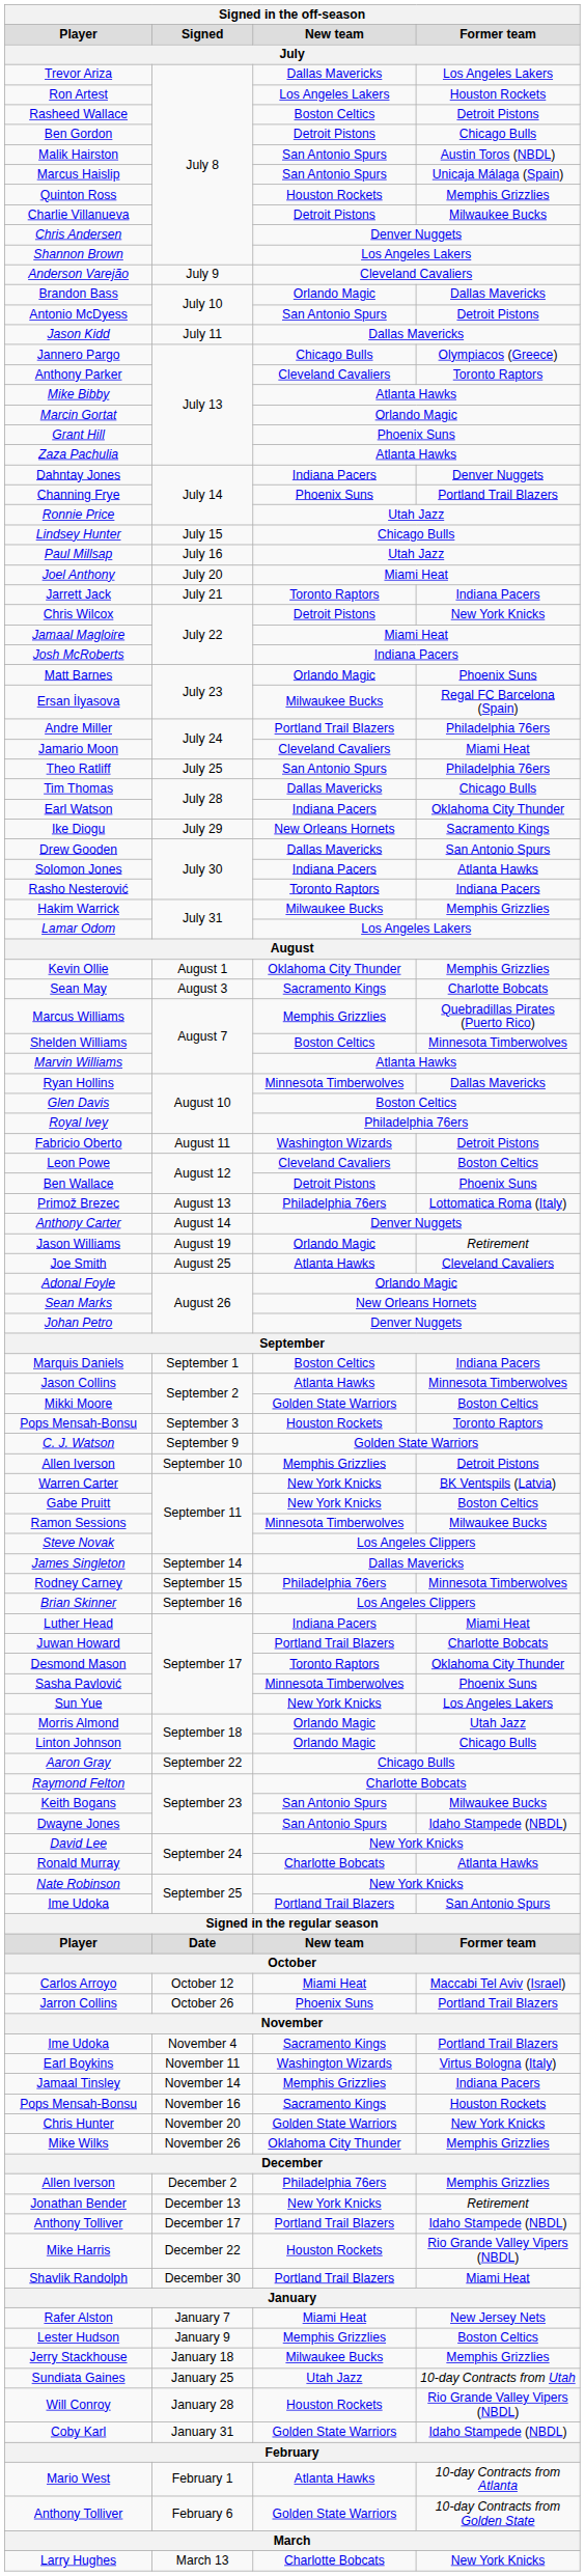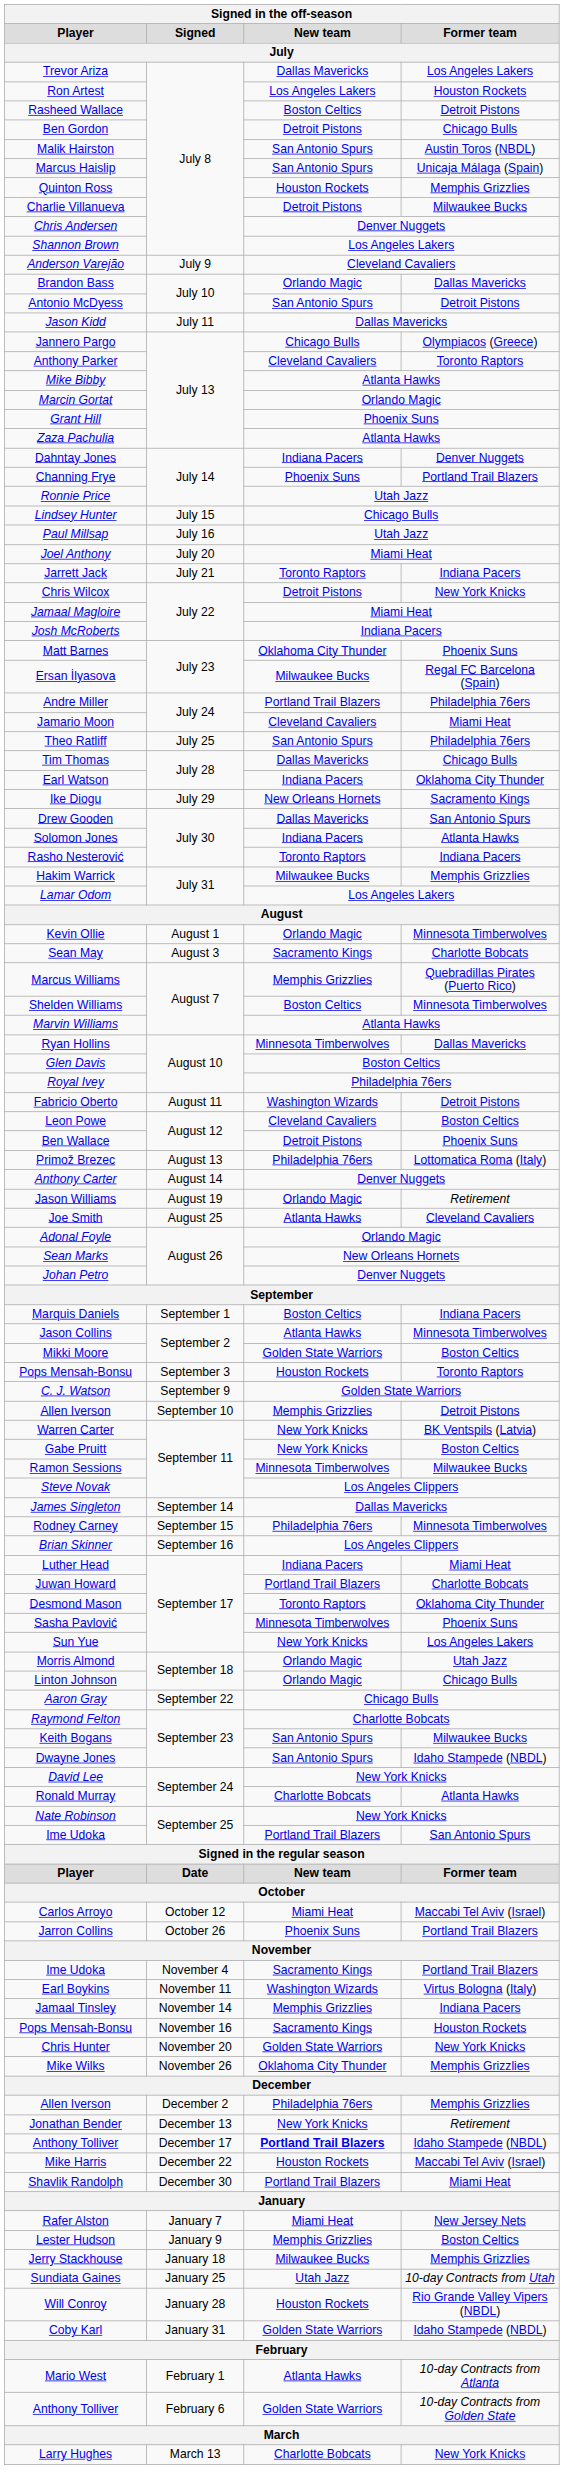Matt Barnes | New team: Orlando Magic -> Oklahoma City Thunder
Kevin Ollie | New team: Oklahoma City Thunder -> Orlando Magic
Kevin Ollie | Former team: Memphis Grizzlies -> Minnesota Timberwolves
Anthony Tolliver / December 17 | New team: normal -> bold
Mike Harris | Former team: Rio Grande Valley Vipers (NBDL) -> Maccabi Tel Aviv (Israel)
